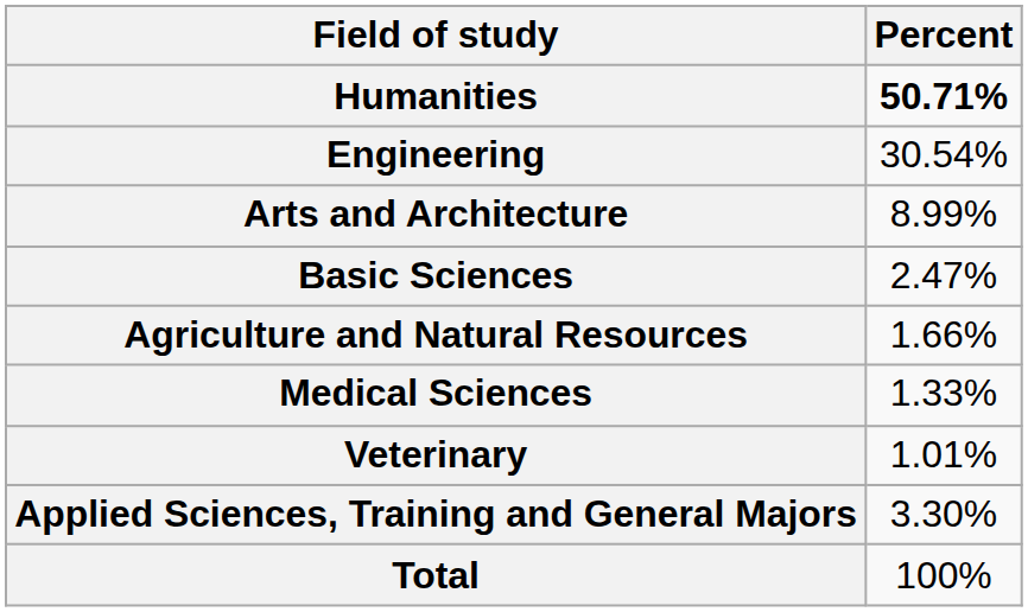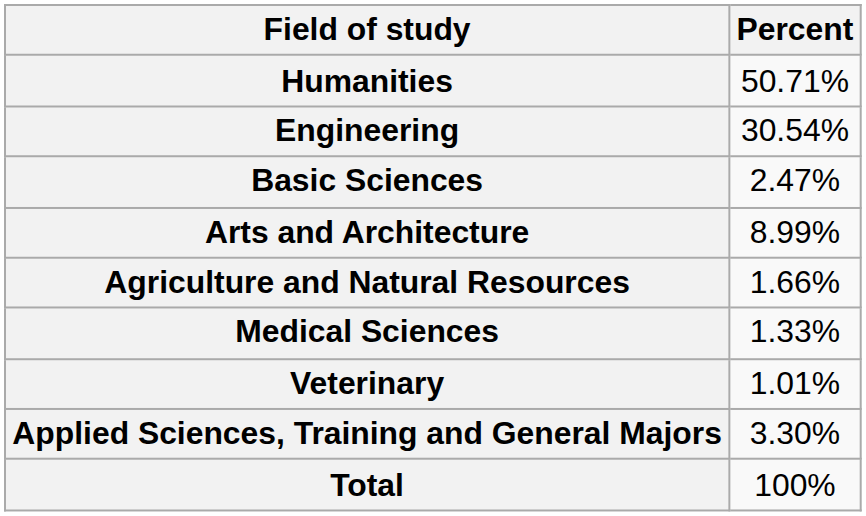Humanities | Percent: bold -> normal
rows swapped: Arts and Architecture <-> Basic Sciences
